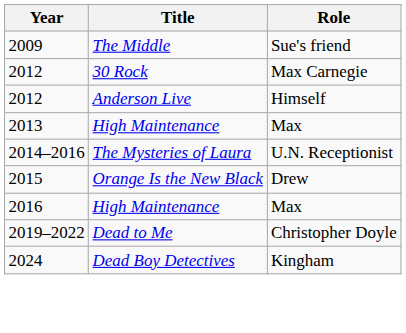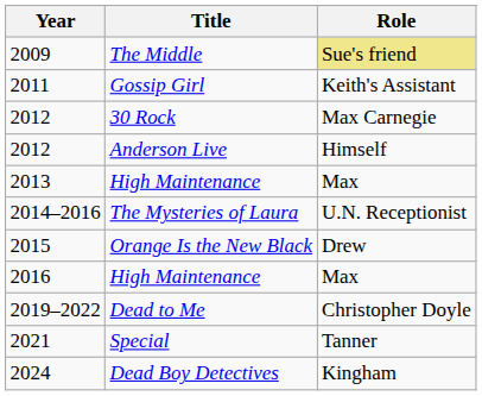The Middle | Role: no background -> khaki background
+ row: 2011 | Gossip Girl | Keith's Assistant
+ row: 2021 | Special | Tanner
